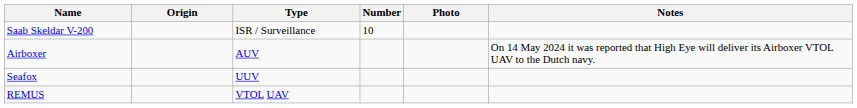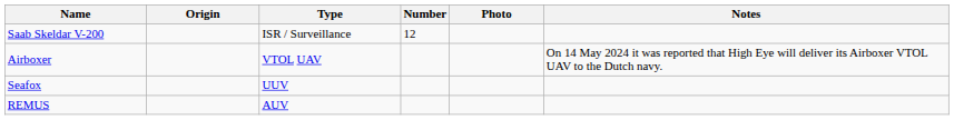Saab Skeldar V-200 | Number: 10 -> 12
Airboxer | Type: AUV -> VTOL UAV
REMUS | Type: VTOL UAV -> AUV
